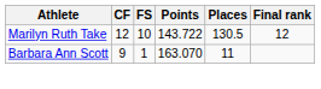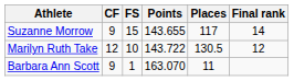+ row: Suzanne Morrow | 9 | 15 | 143.655 | 117 | 14
